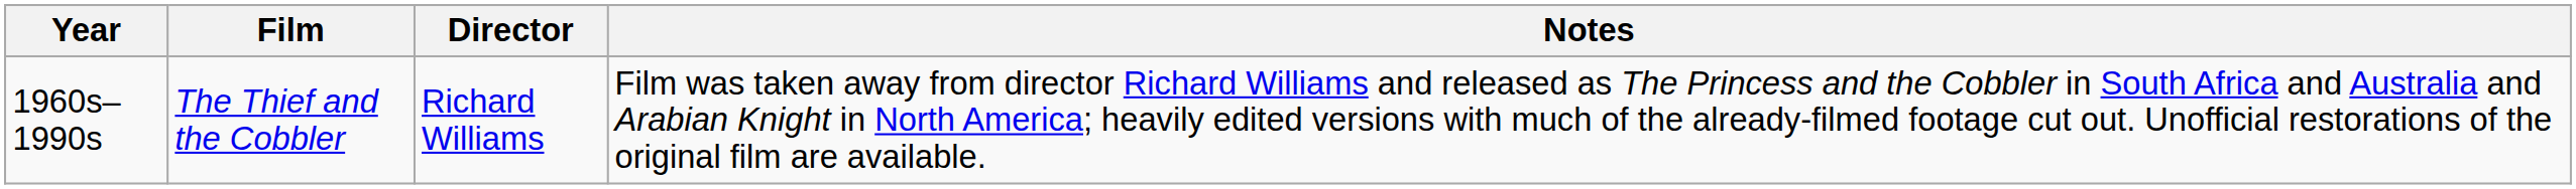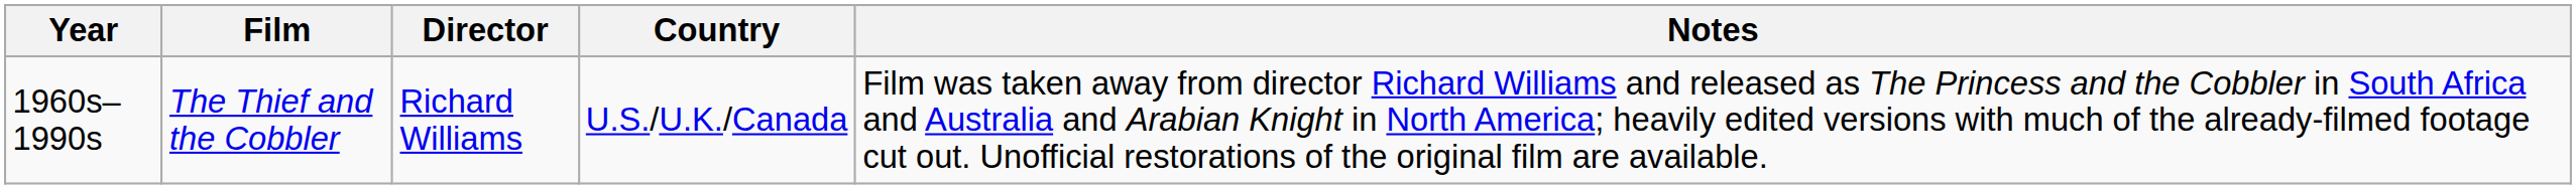+ column: Country | U.S./U.K./Canada
